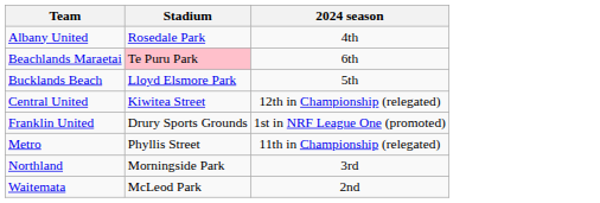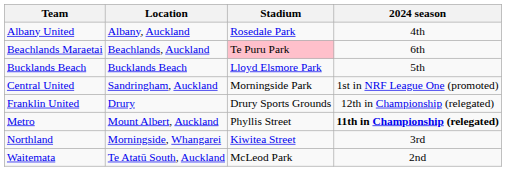+ column: Location | Albany, Auckland | Beachlands, Auckland | Bucklands Beach | Sandringham, Auckland | Drury | Mount Albert, Auckland | Morningside, Whangarei | Te Atatū South, Auckland
Central United | Stadium: Kiwitea Street -> Morningside Park
Central United | 2024 season: 12th in Championship (relegated) -> 1st in NRF League One (promoted)
Franklin United | 2024 season: 1st in NRF League One (promoted) -> 12th in Championship (relegated)
Metro | 2024 season: normal -> bold
Northland | Stadium: Morningside Park -> Kiwitea Street
